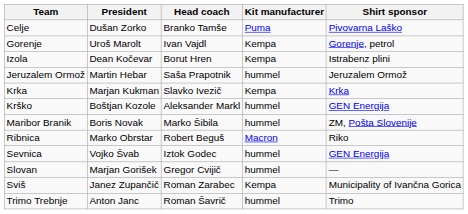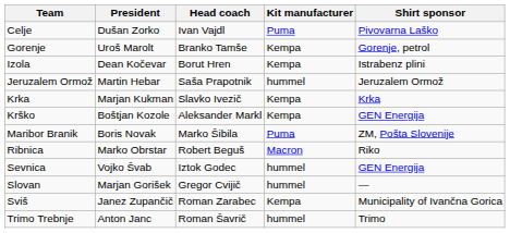Celje | Head coach: Branko Tamše -> Ivan Vajdl
Gorenje | Head coach: Ivan Vajdl -> Branko Tamše
Krško | Kit manufacturer: hummel -> Kempa
Maribor Branik | Kit manufacturer: hummel -> Puma
